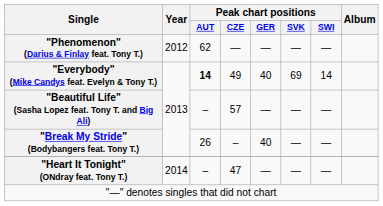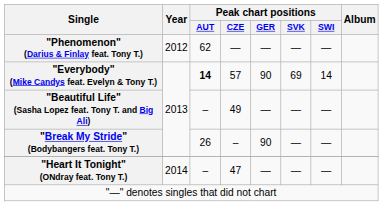"Everybody" (Mike Candys feat. Evelyn & Tony T.) | Peak chart positions / CZE: 49 -> 57
"Everybody" (Mike Candys feat. Evelyn & Tony T.) | Peak chart positions / GER: 40 -> 90
"Beautiful Life" (Sasha Lopez feat. Tony T. and Big Ali) | Peak chart positions / CZE: 57 -> 49
"Break My Stride" (Bodybangers feat. Tony T.) | Peak chart positions / GER: 40 -> 90
